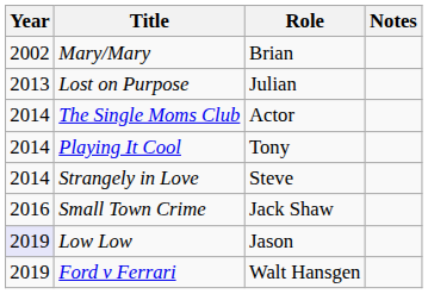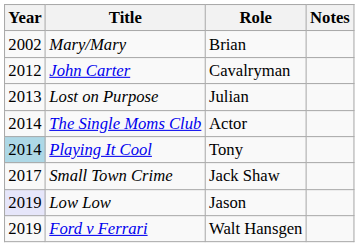+ row: 2012 | John Carter | Cavalryman
Playing It Cool | Year: no background -> lightblue background
- row: 2014 | Strangely in Love | Steve
Small Town Crime | Year: 2016 -> 2017
